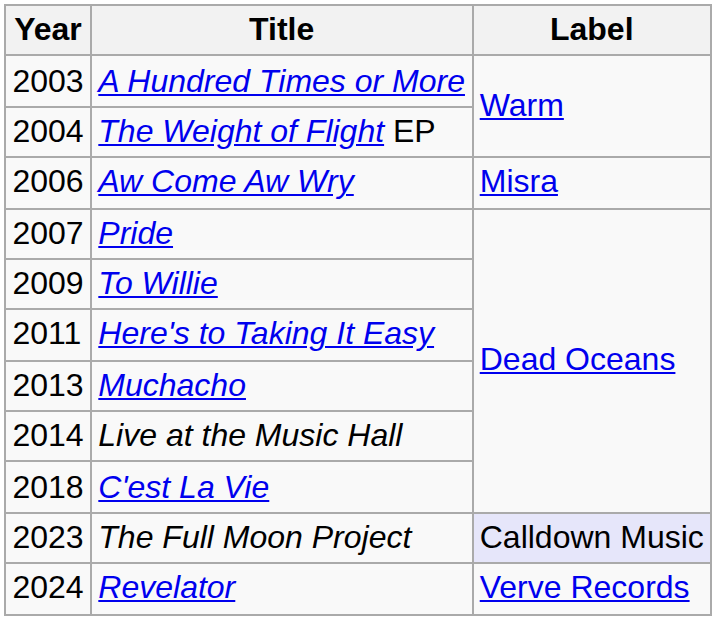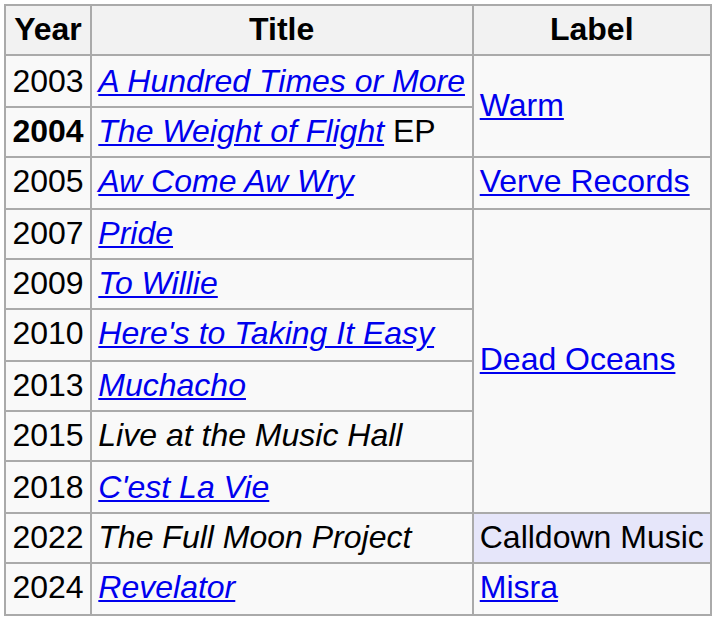The Weight of Flight EP | Year: normal -> bold
Aw Come Aw Wry | Year: 2006 -> 2005
Aw Come Aw Wry | Label: Misra -> Verve Records
Here's to Taking It Easy | Year: 2011 -> 2010
Live at the Music Hall | Year: 2014 -> 2015
The Full Moon Project | Year: 2023 -> 2022
Revelator | Label: Verve Records -> Misra
